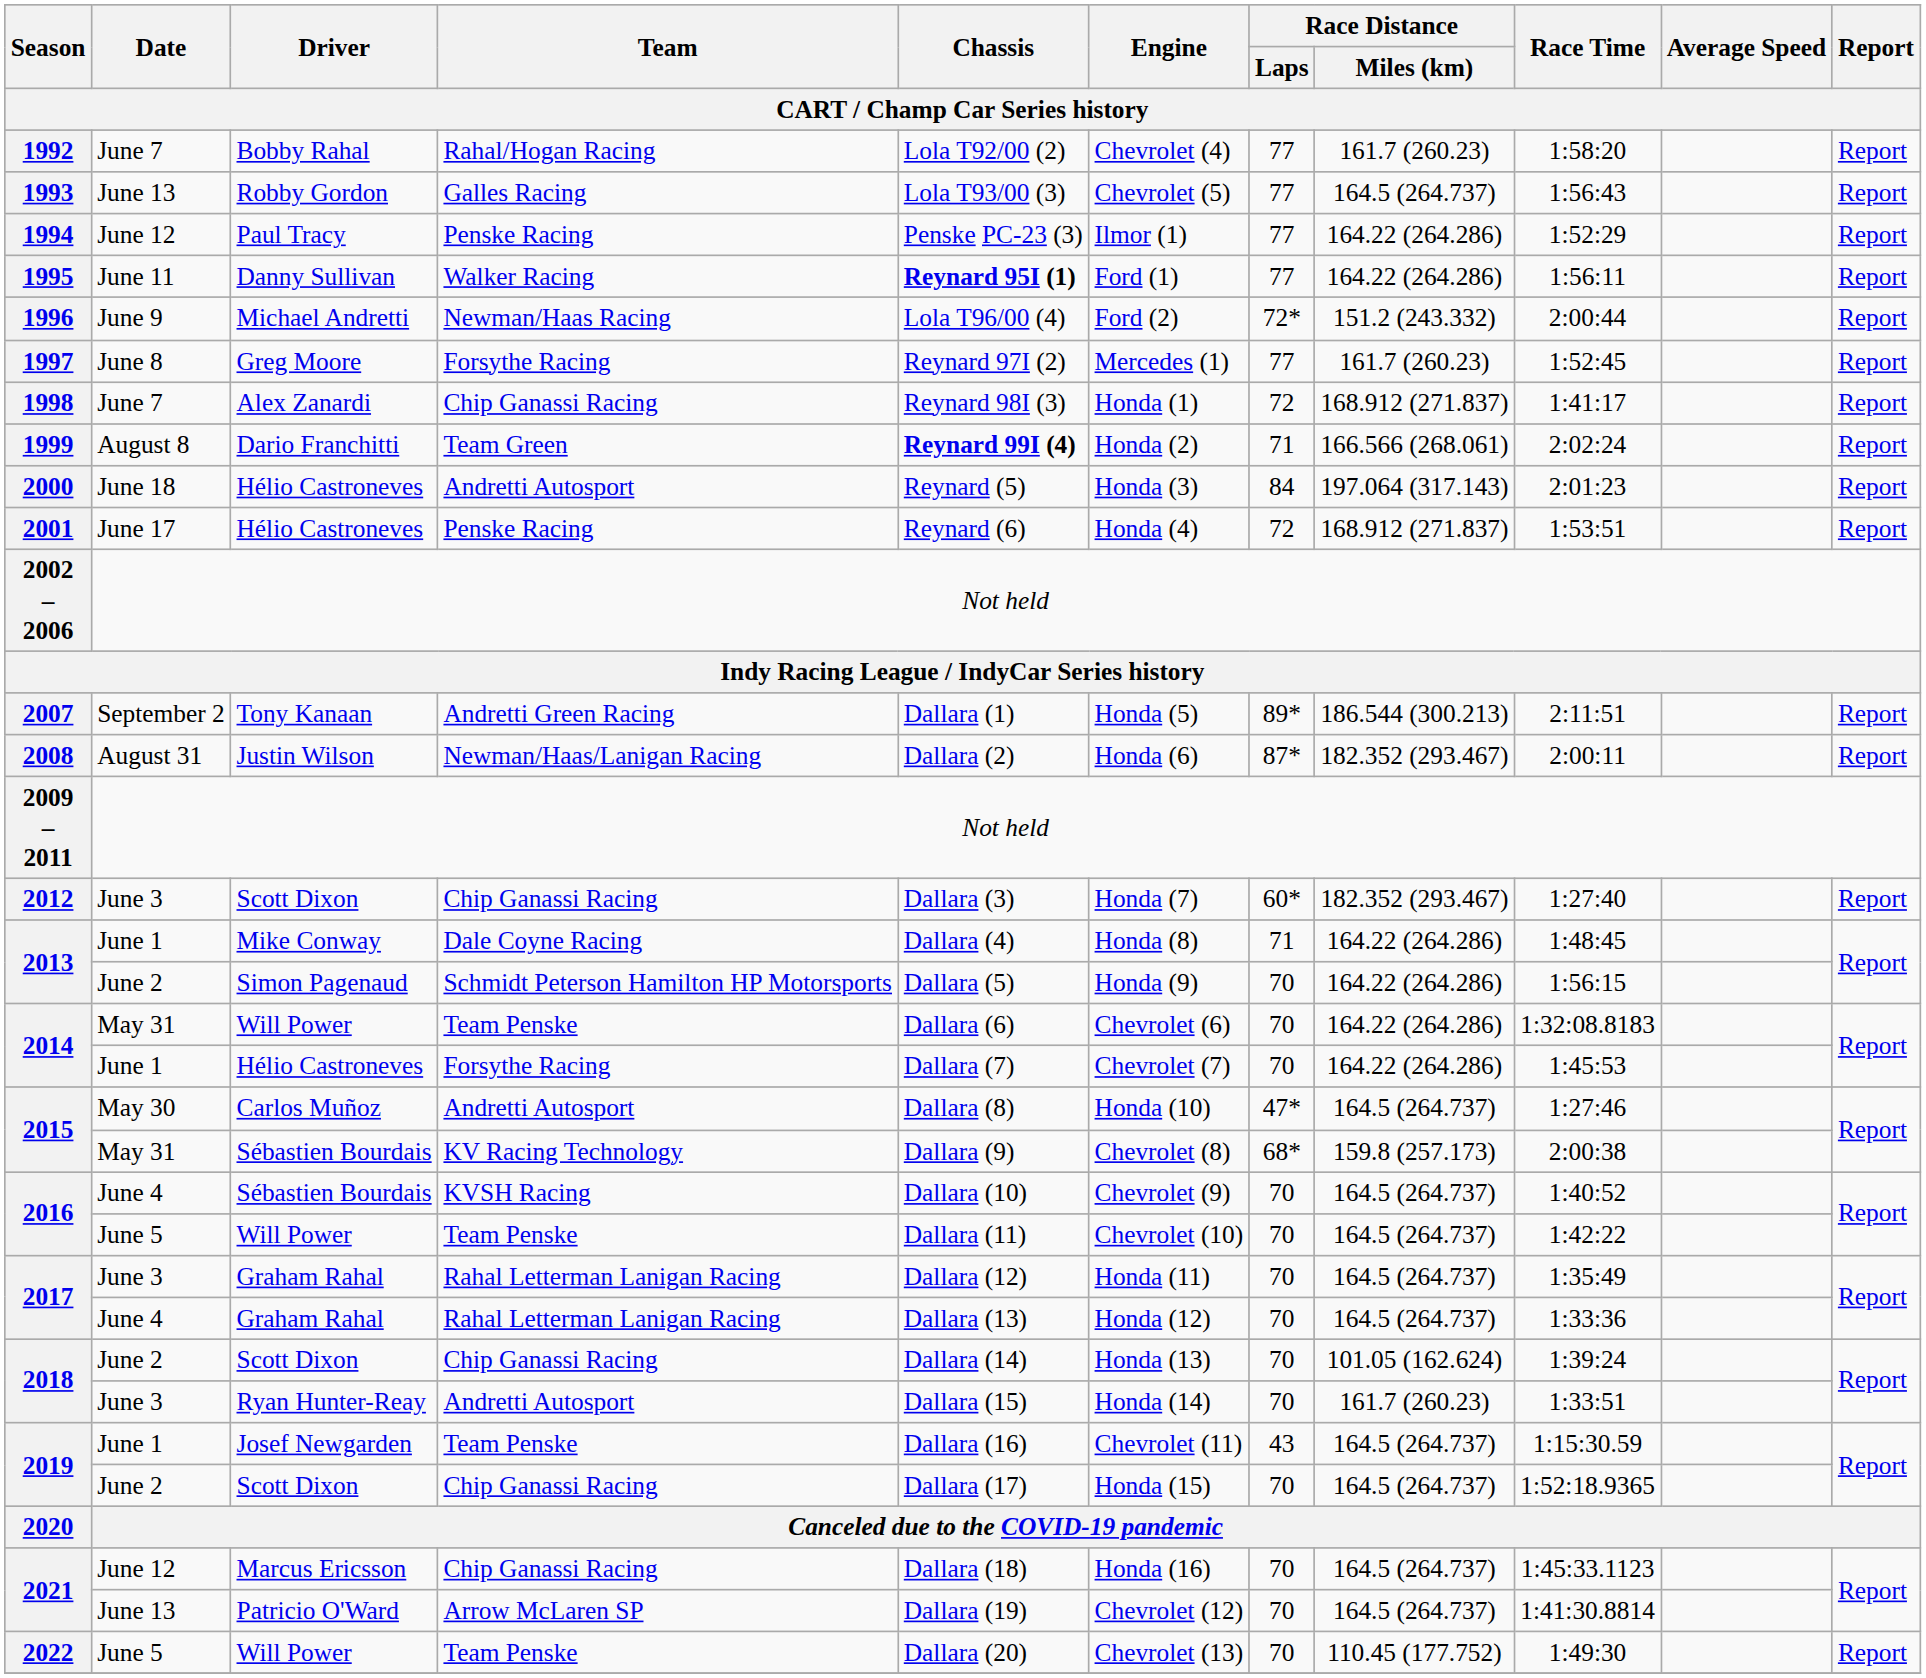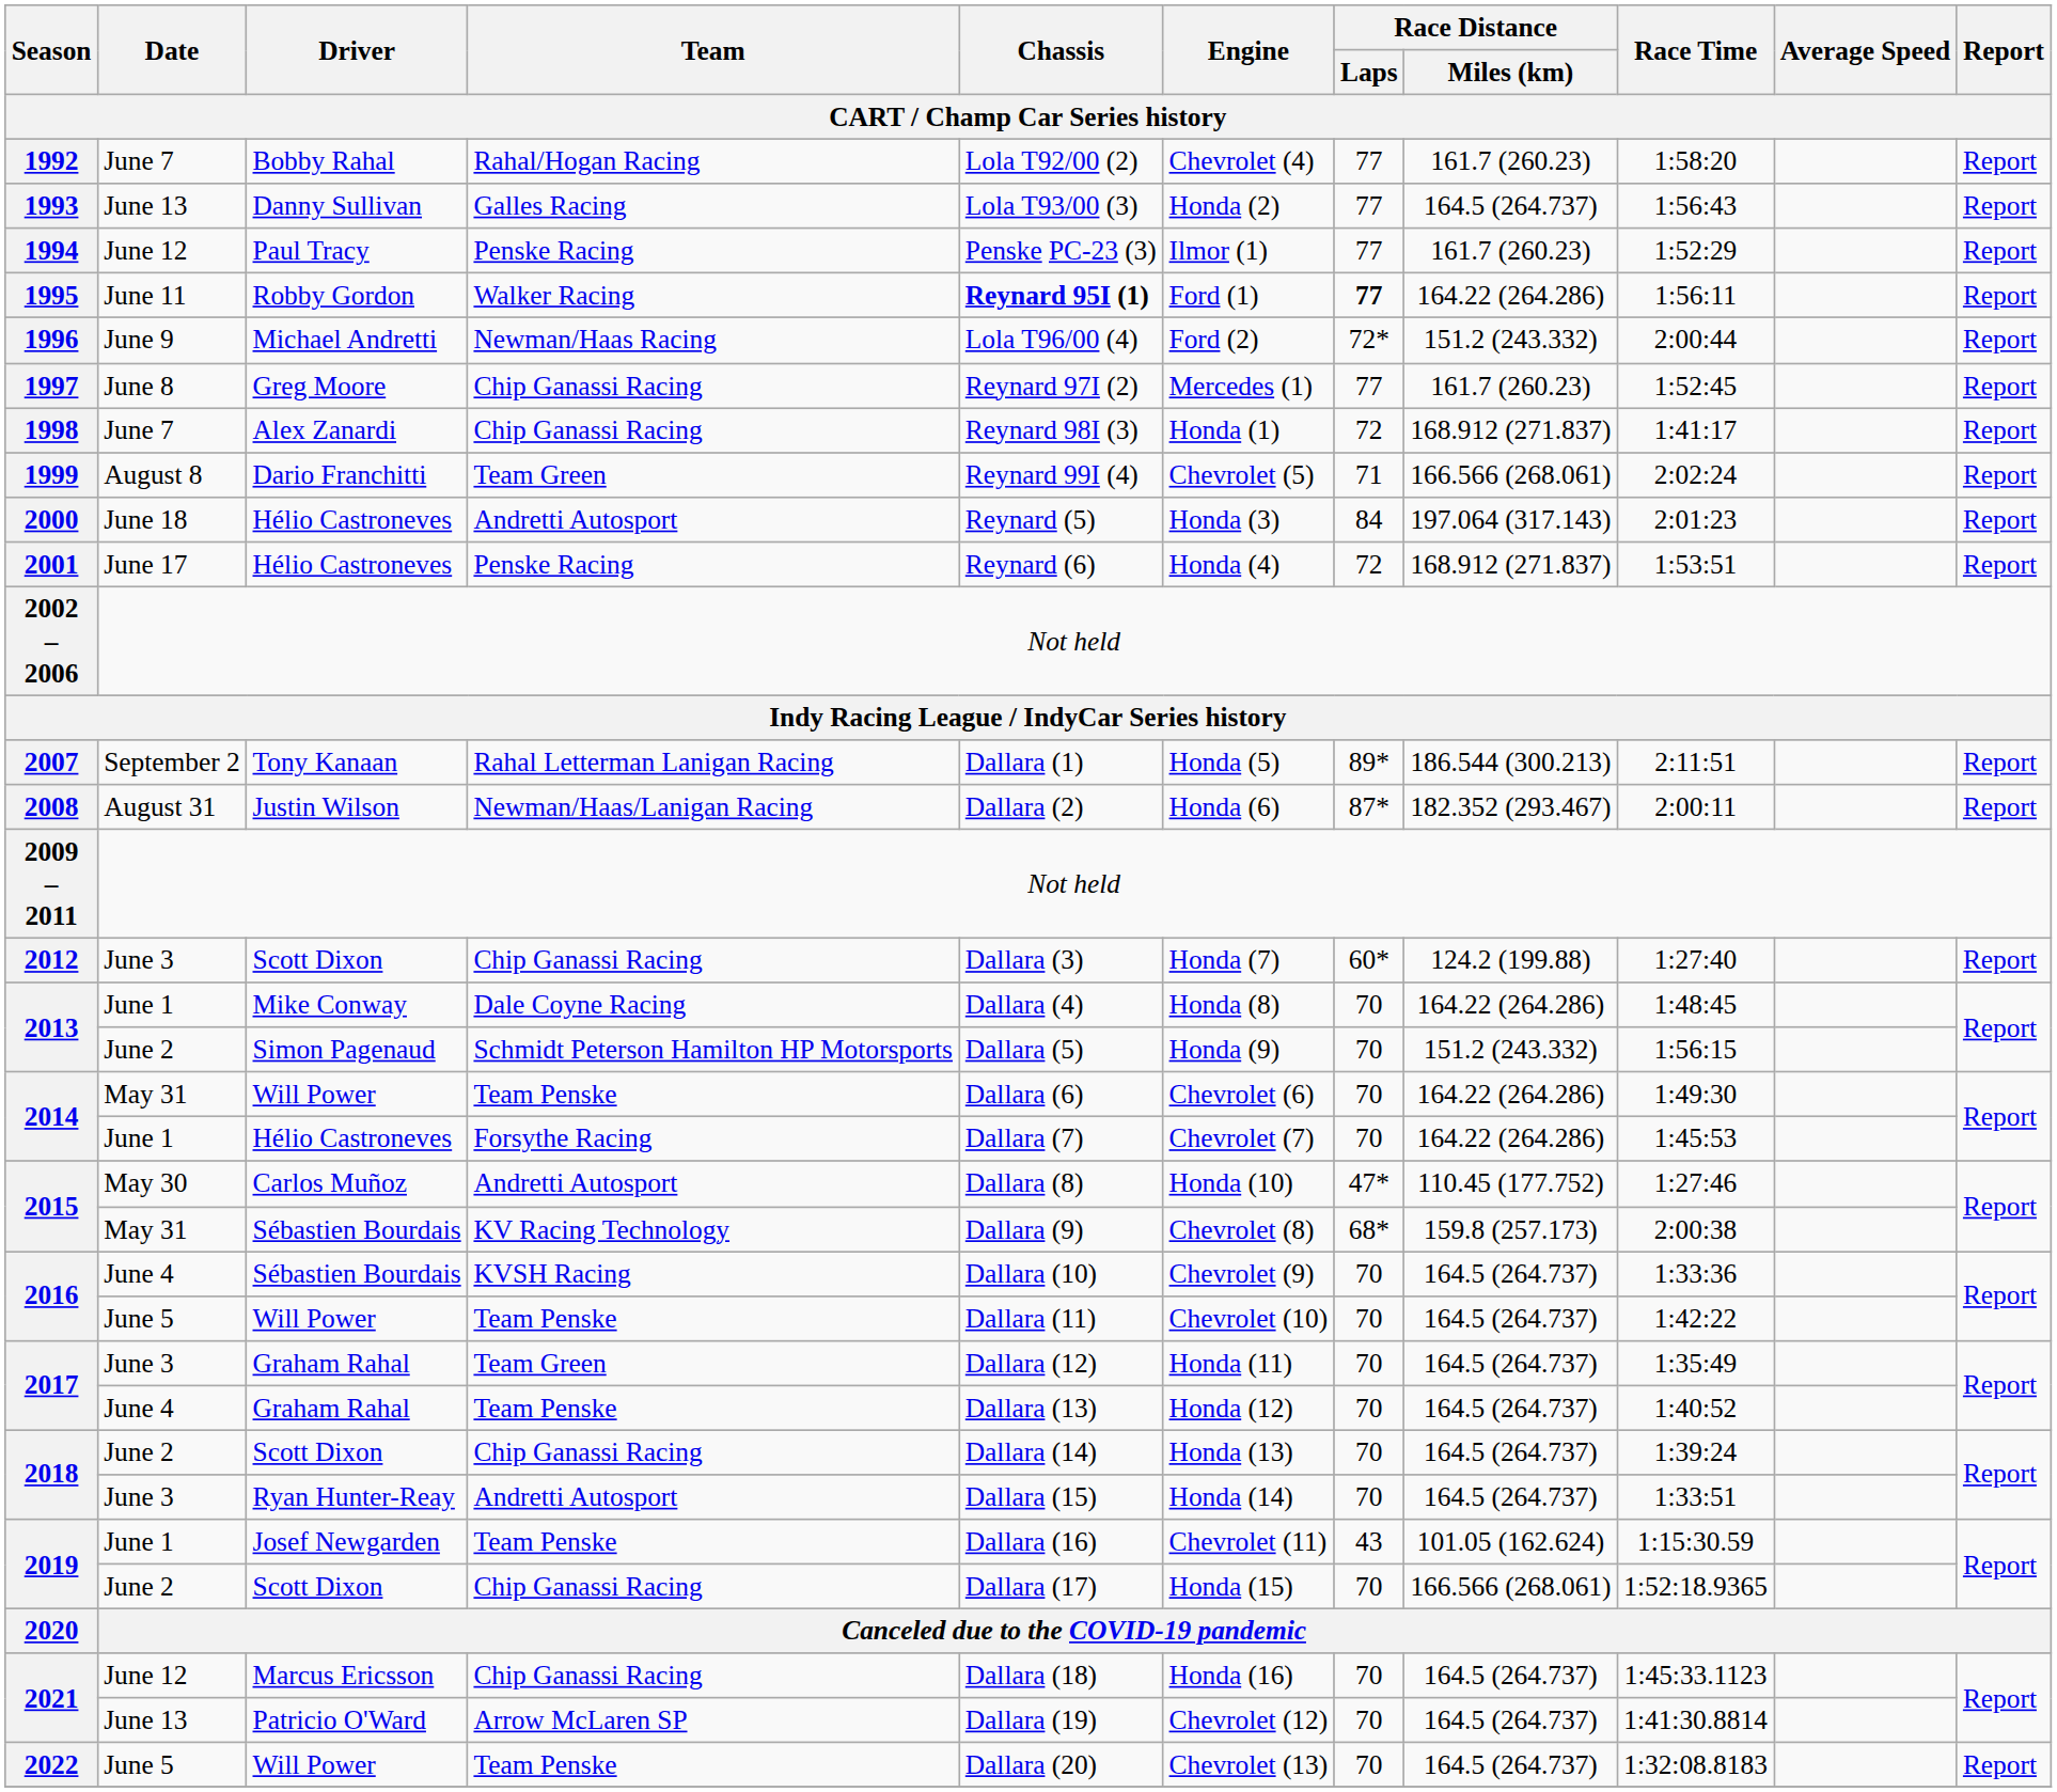1993 | Driver / CART / Champ Car Series history: Robby Gordon -> Danny Sullivan
1993 | Engine / CART / Champ Car Series history: Chevrolet (5) -> Honda (2)
1994 | Race Distance / Miles (km) / CART / Champ Car Series history: 164.22 (264.286) -> 161.7 (260.23)
1995 | Driver / CART / Champ Car Series history: Danny Sullivan -> Robby Gordon
1995 | Race Distance / Laps / CART / Champ Car Series history: normal -> bold
1997 | Team / CART / Champ Car Series history: Forsythe Racing -> Chip Ganassi Racing
1999 | Chassis / CART / Champ Car Series history: bold -> normal
1999 | Engine / CART / Champ Car Series history: Honda (2) -> Chevrolet (5)
2007 | Team / CART / Champ Car Series history: Andretti Green Racing -> Rahal Letterman Lanigan Racing
2012 | Race Distance / Miles (km) / CART / Champ Car Series history: 182.352 (293.467) -> 124.2 (199.88)
2013 / June 1 | Race Distance / Laps / CART / Champ Car Series history: 71 -> 70
2013 / June 2 | Race Distance / Miles (km) / CART / Champ Car Series history: 164.22 (264.286) -> 151.2 (243.332)
2014 / May 31 | Race Time / CART / Champ Car Series history: 1:32:08.8183 -> 1:49:30
2015 / May 30 | Race Distance / Miles (km) / CART / Champ Car Series history: 164.5 (264.737) -> 110.45 (177.752)
2016 / June 4 | Race Time / CART / Champ Car Series history: 1:40:52 -> 1:33:36
2017 / June 3 | Team / CART / Champ Car Series history: Rahal Letterman Lanigan Racing -> Team Green
2017 / June 4 | Team / CART / Champ Car Series history: Rahal Letterman Lanigan Racing -> Team Penske
2017 / June 4 | Race Time / CART / Champ Car Series history: 1:33:36 -> 1:40:52
2018 / June 2 | Race Distance / Miles (km) / CART / Champ Car Series history: 101.05 (162.624) -> 164.5 (264.737)
2018 / June 3 | Race Distance / Miles (km) / CART / Champ Car Series history: 161.7 (260.23) -> 164.5 (264.737)
2019 / June 1 | Race Distance / Miles (km) / CART / Champ Car Series history: 164.5 (264.737) -> 101.05 (162.624)
2019 / June 2 | Race Distance / Miles (km) / CART / Champ Car Series history: 164.5 (264.737) -> 166.566 (268.061)
2022 | Race Distance / Miles (km) / CART / Champ Car Series history: 110.45 (177.752) -> 164.5 (264.737)
2022 | Race Time / CART / Champ Car Series history: 1:49:30 -> 1:32:08.8183
